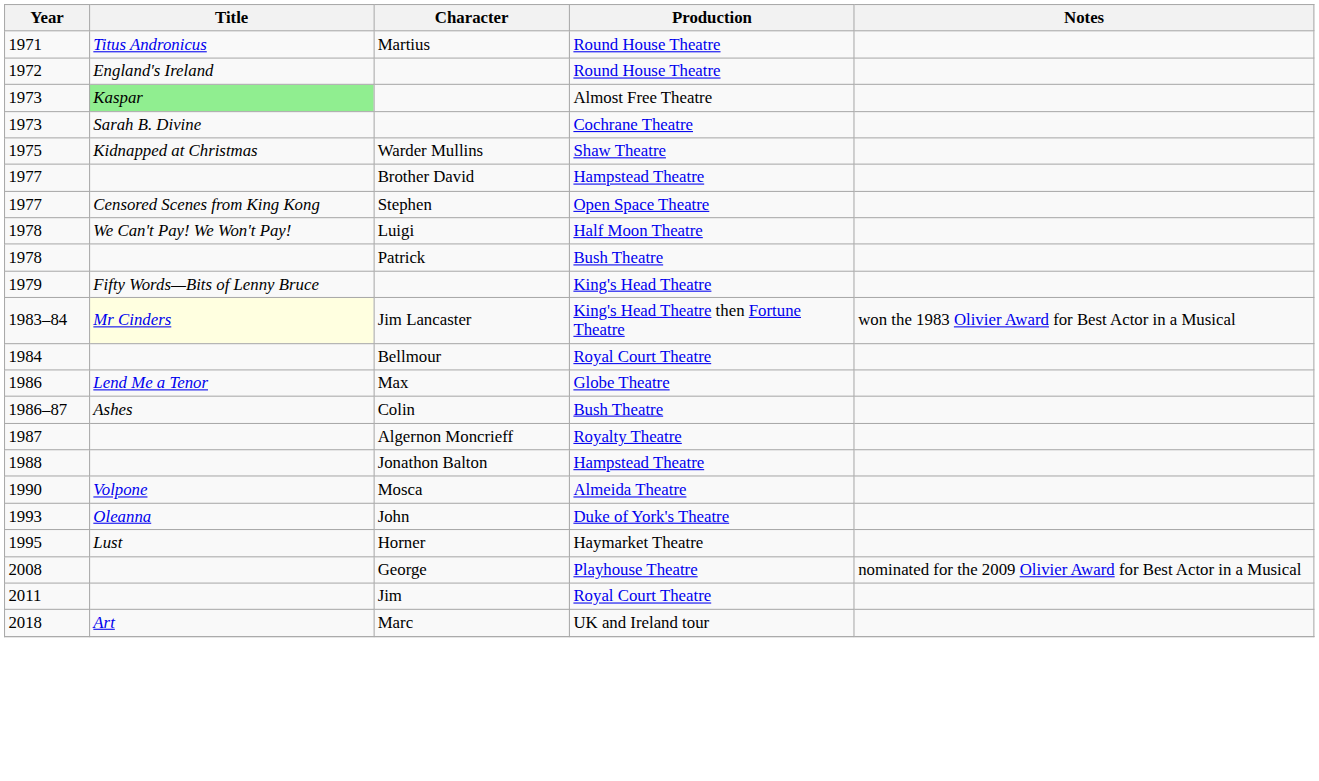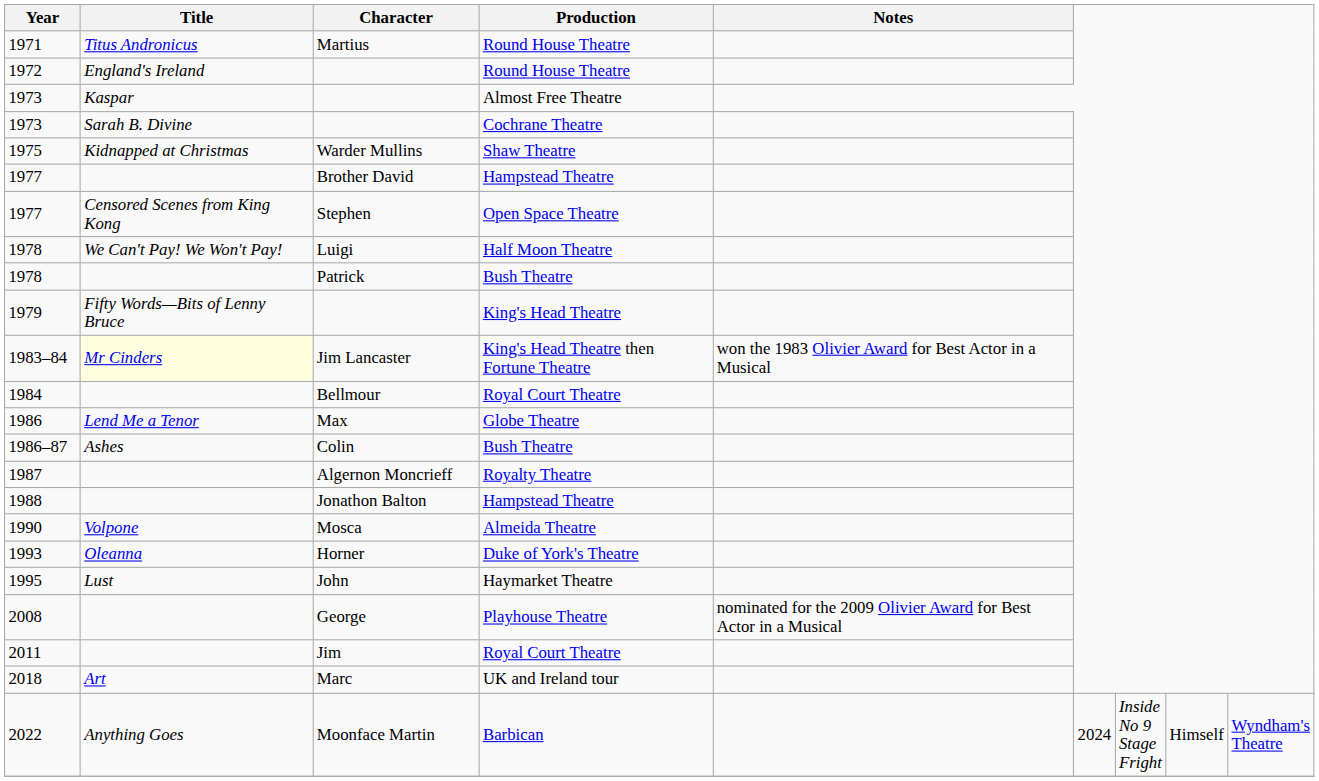1973 / Almost Free Theatre | Title: lightgreen background -> no background
1993 | Character: John -> Horner
1995 | Character: Horner -> John
+ row: 2022 | Anything Goes | Moonface Martin | Barbican | 2024 | Inside No 9 Stage Fright | Himself | Wyndham's Theatre
